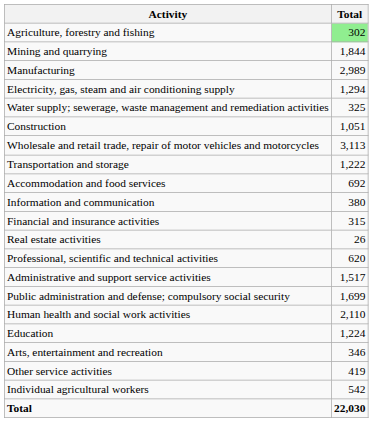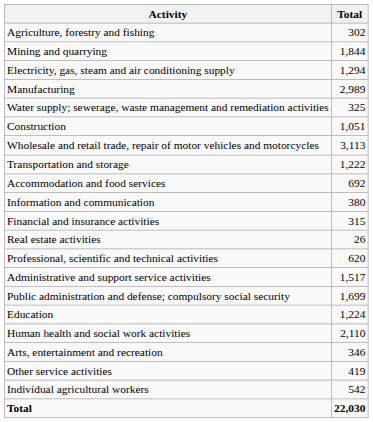Agriculture, forestry and fishing | Total: lightgreen background -> no background
rows swapped: Manufacturing <-> Electricity, gas, steam and air conditioning supply
rows swapped: Education <-> Human health and social work activities
